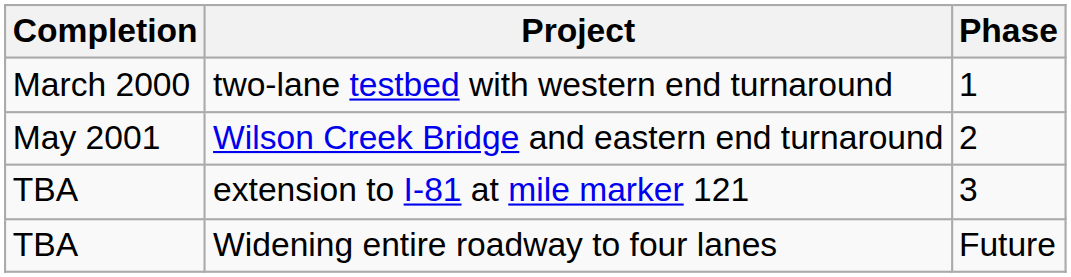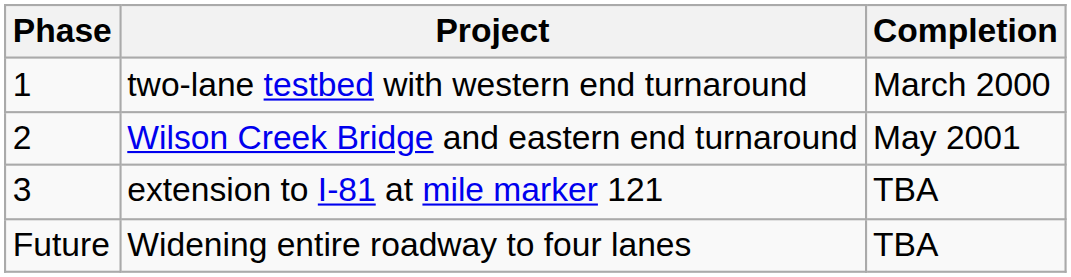columns swapped: Phase <-> Completion
